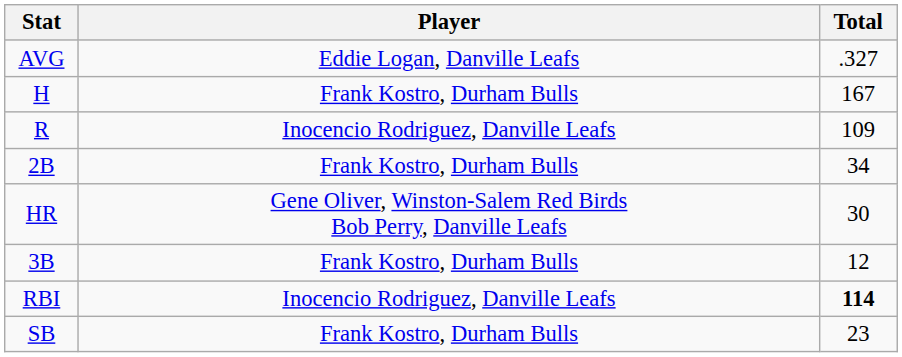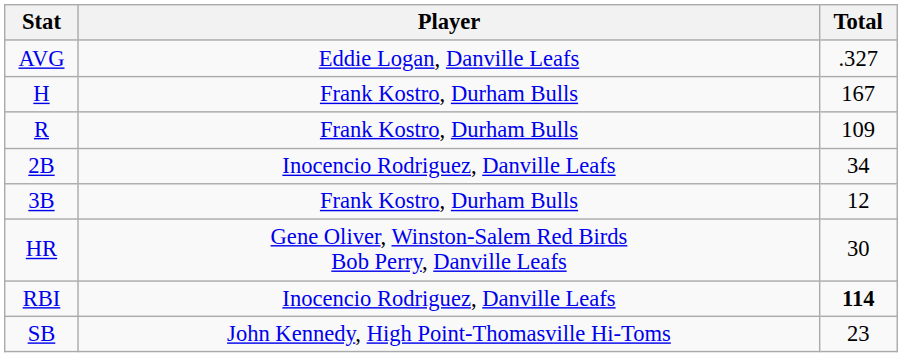R | Player: Inocencio Rodriguez, Danville Leafs -> Frank Kostro, Durham Bulls
2B | Player: Frank Kostro, Durham Bulls -> Inocencio Rodriguez, Danville Leafs
rows swapped: 3B <-> HR
SB | Player: Frank Kostro, Durham Bulls -> John Kennedy, High Point-Thomasville Hi-Toms
